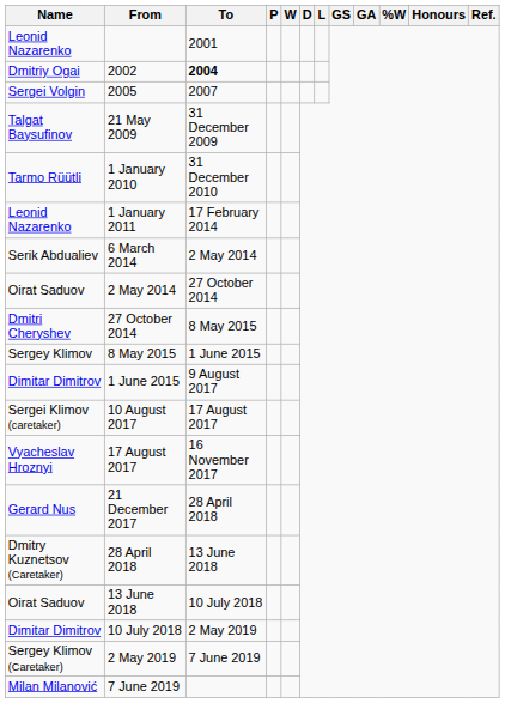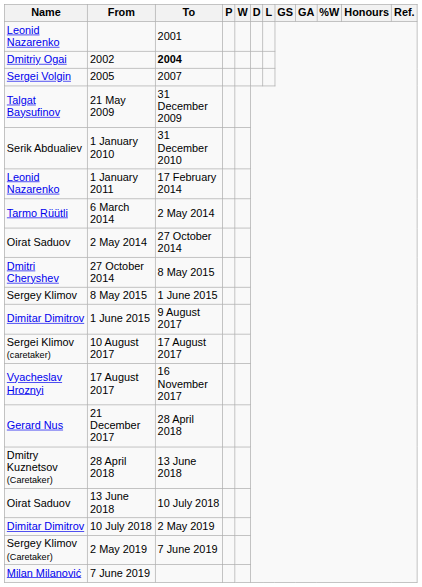1 January 2010 | Name: Tarmo Rüütli -> Serik Abdualiev
6 March 2014 | Name: Serik Abdualiev -> Tarmo Rüütli
